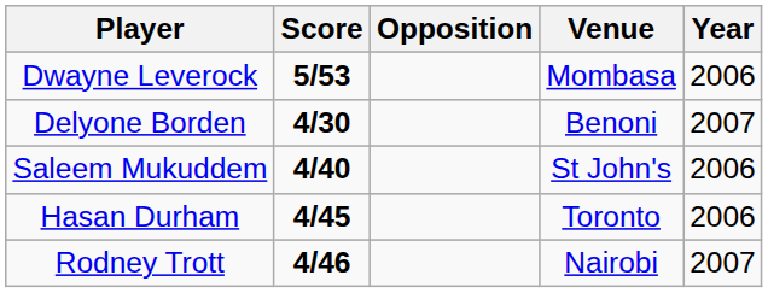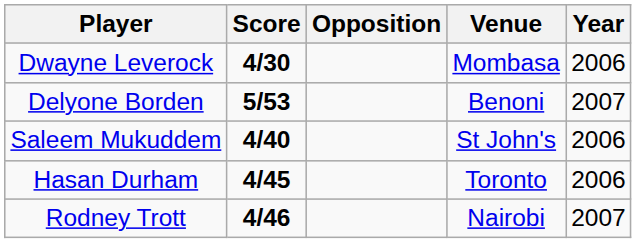Dwayne Leverock | Score: 5/53 -> 4/30
Delyone Borden | Score: 4/30 -> 5/53
